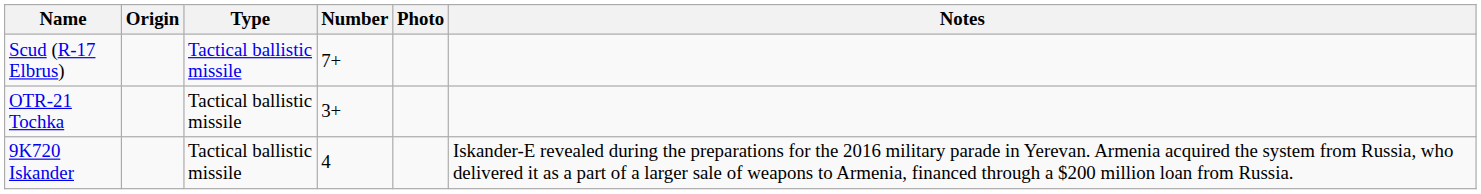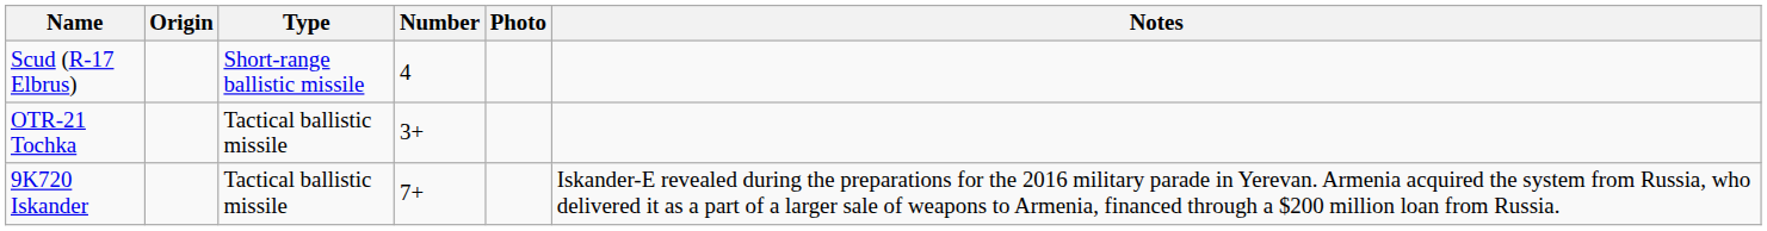Scud (R-17 Elbrus) | Type: Tactical ballistic missile -> Short-range ballistic missile
Scud (R-17 Elbrus) | Number: 7+ -> 4
9K720 Iskander | Number: 4 -> 7+
